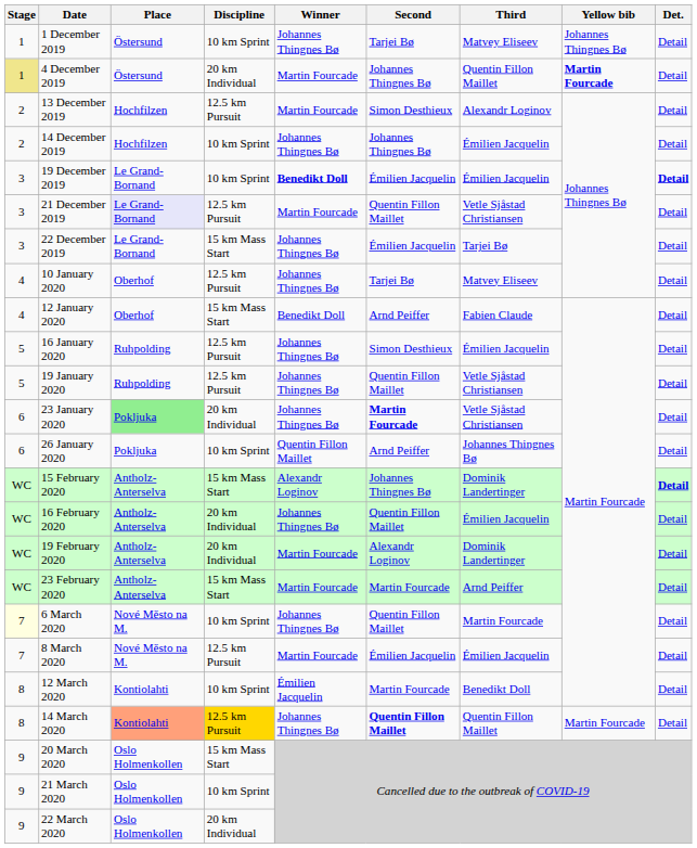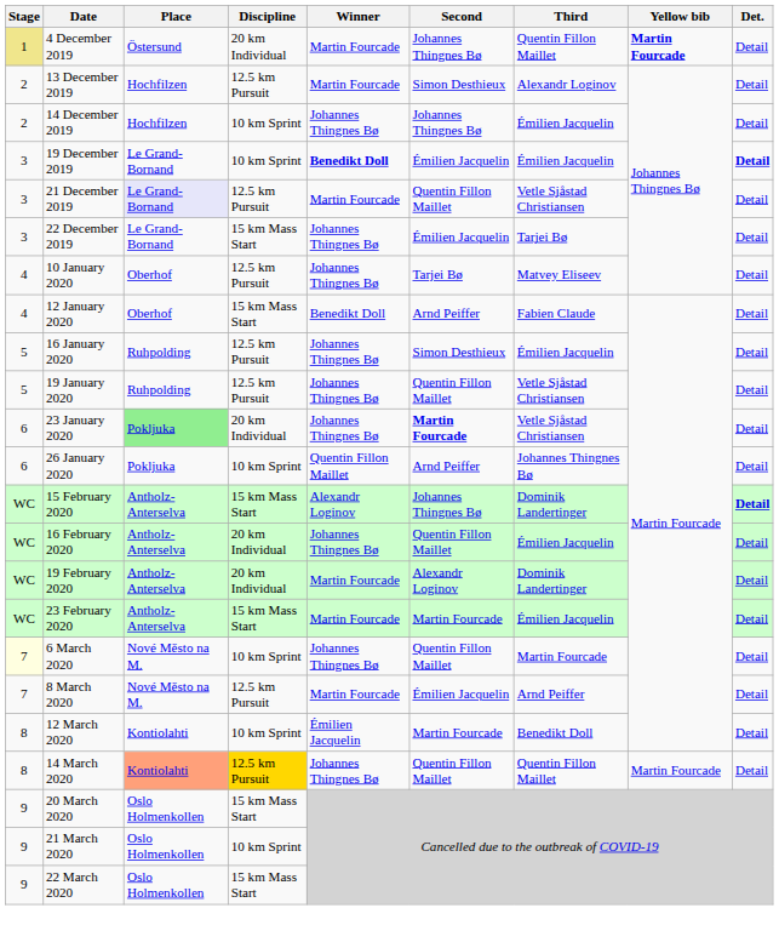- row: 1 | 1 December 2019 | Östersund | 10 km Sprint | Johannes Thingnes Bø | Tarjei Bø | Matvey Eliseev | Johannes Thingnes Bø | Detail
23 February 2020 | Third: Arnd Peiffer -> Émilien Jacquelin
8 March 2020 | Third: Émilien Jacquelin -> Arnd Peiffer
14 March 2020 | Second: bold -> normal
22 March 2020 | Discipline: 20 km Individual -> 15 km Mass Start
